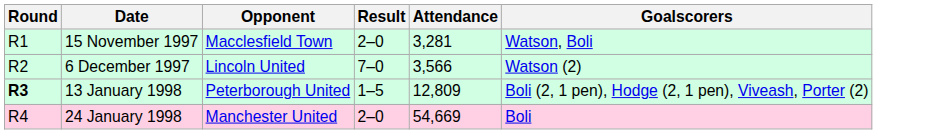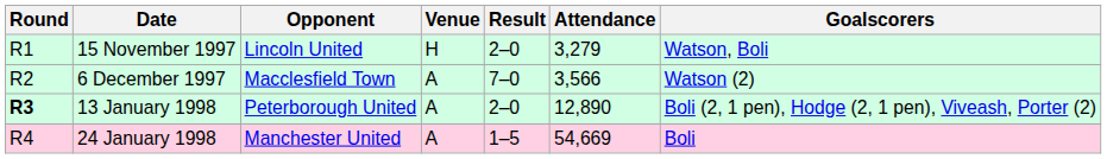+ column: Venue | H | A | A | A
15 November 1997 | Opponent: Macclesfield Town -> Lincoln United
15 November 1997 | Attendance: 3,281 -> 3,279
6 December 1997 | Opponent: Lincoln United -> Macclesfield Town
13 January 1998 | Result: 1–5 -> 2–0
13 January 1998 | Attendance: 12,809 -> 12,890
24 January 1998 | Result: 2–0 -> 1–5
